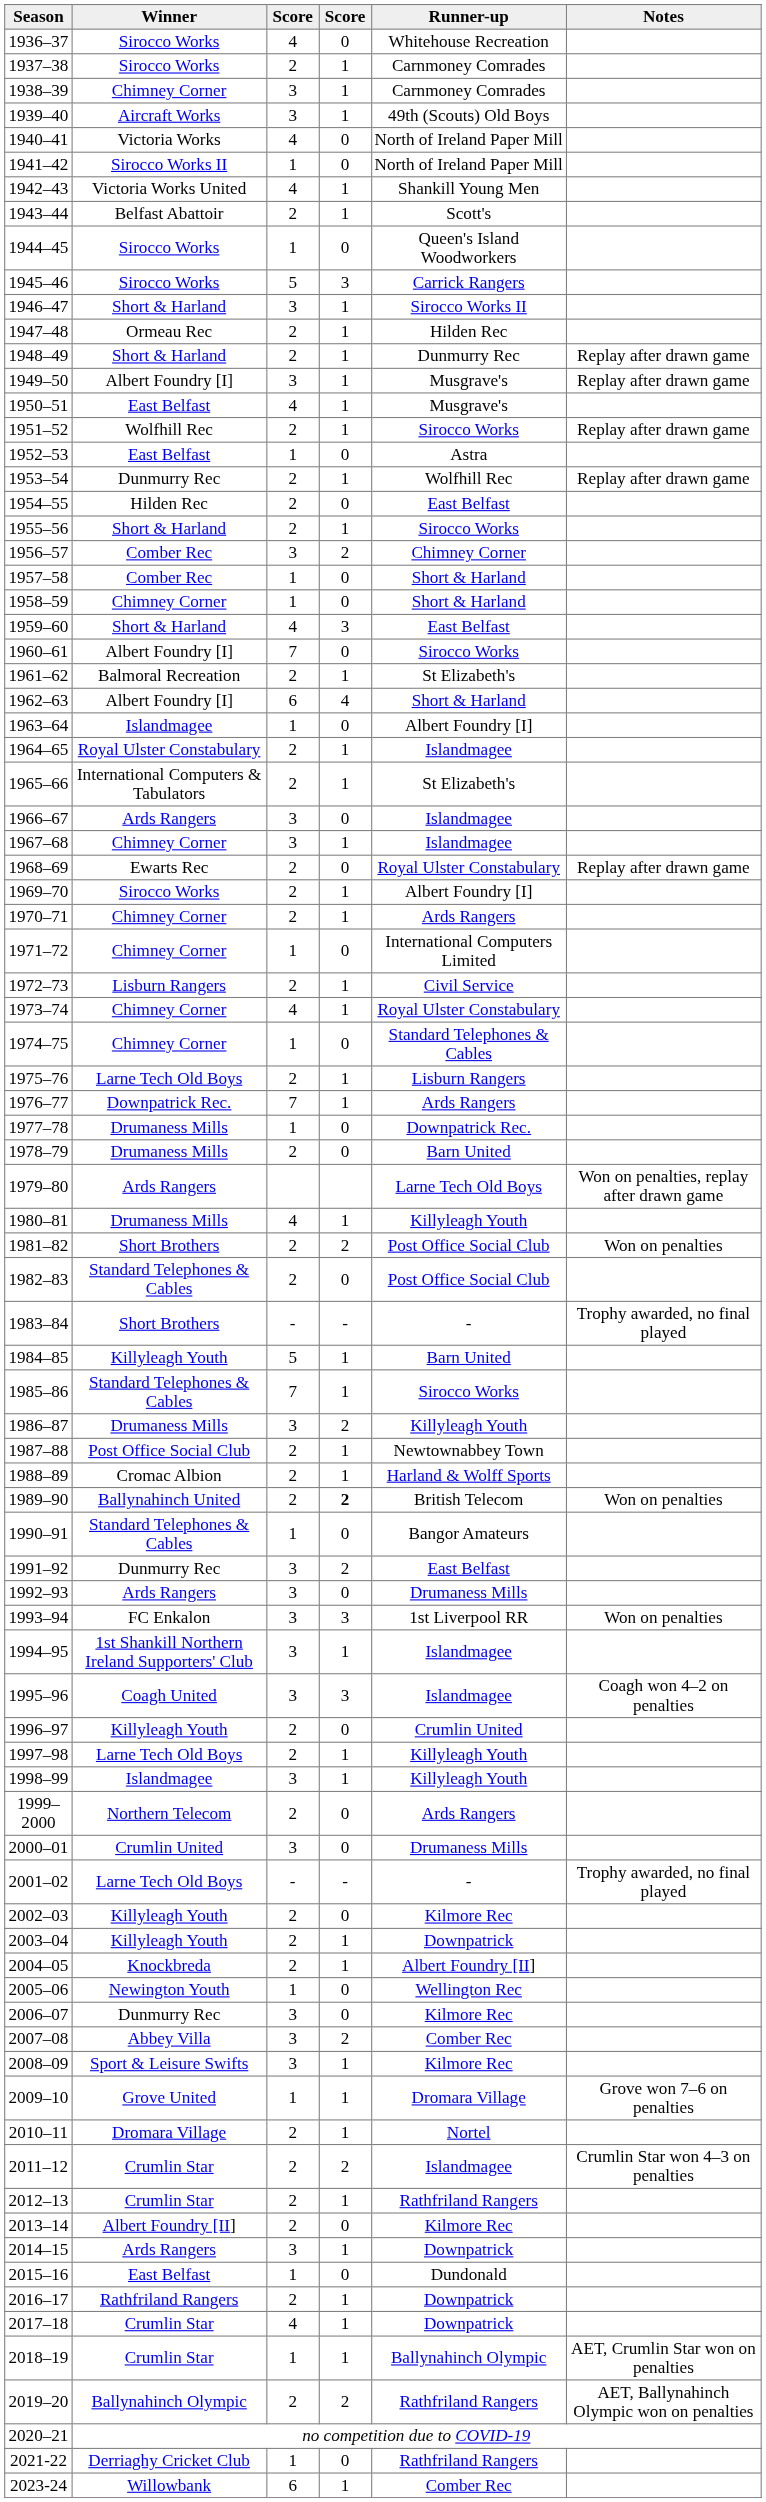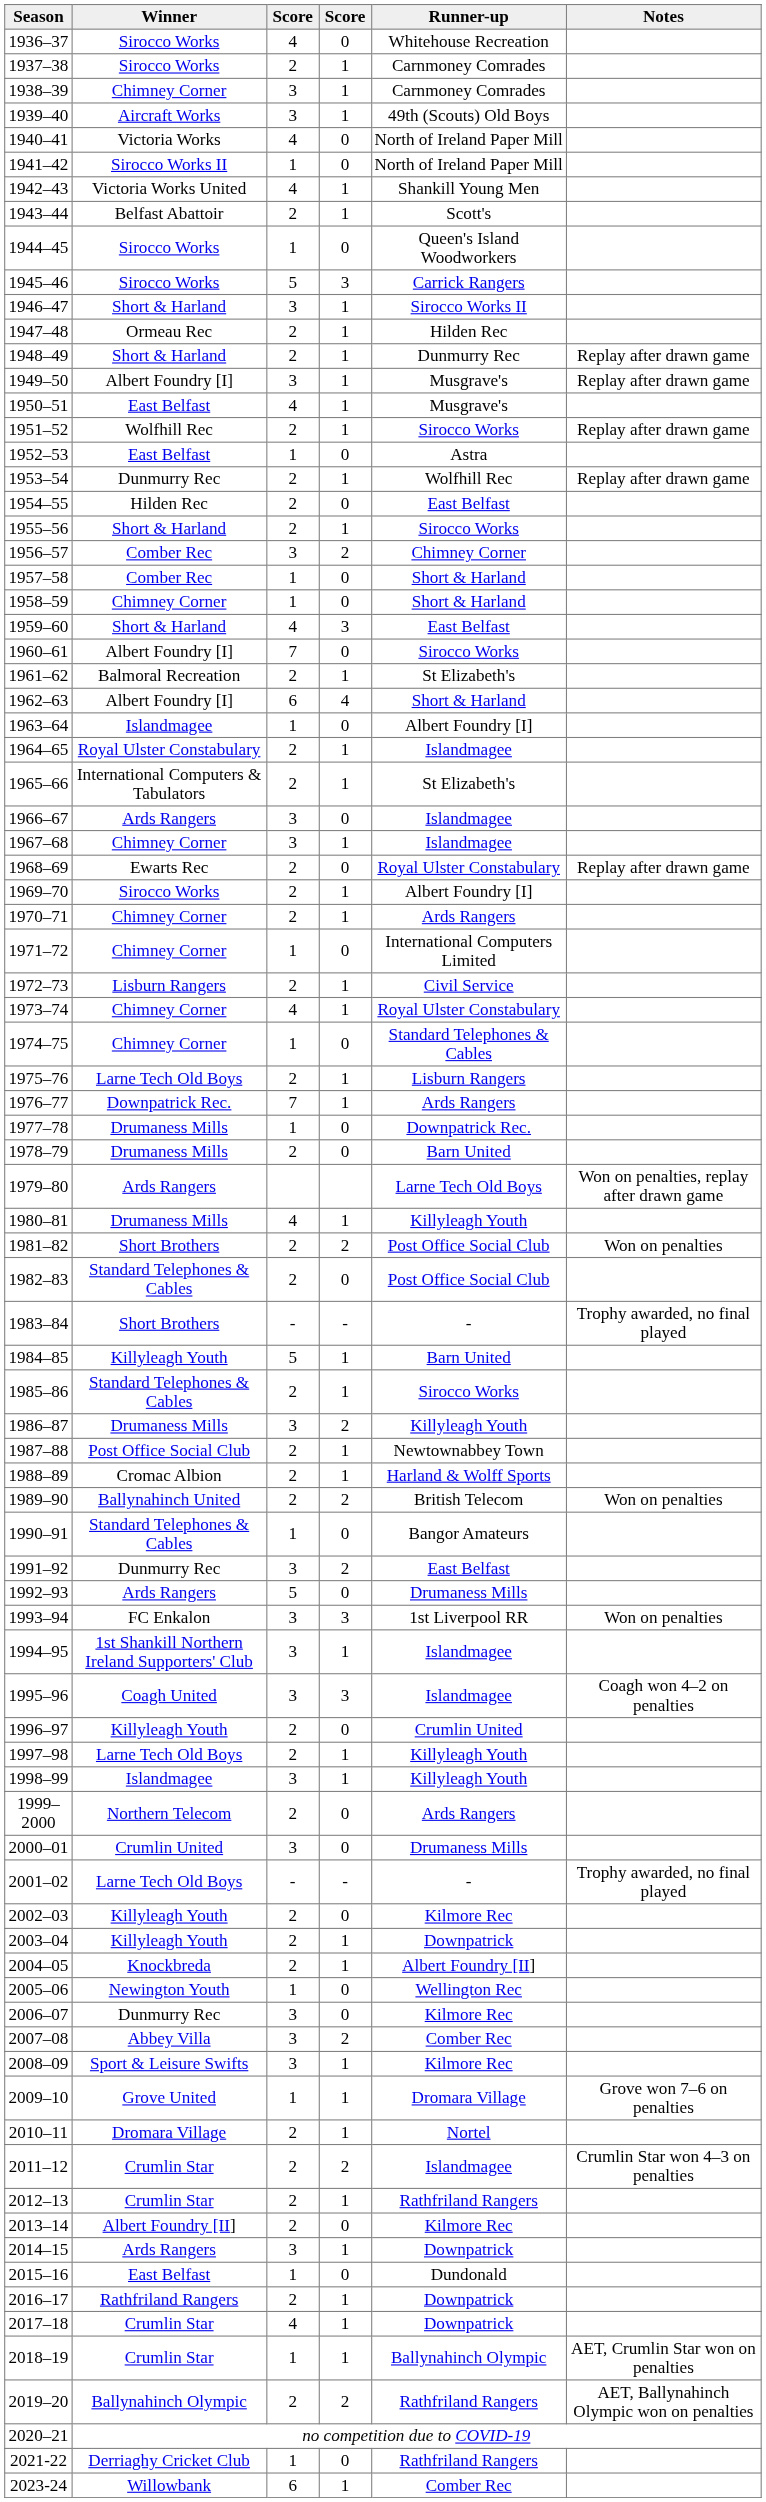1985–86 | column 3: 7 -> 2
1989–90 | column 4: bold -> normal
1992–93 | column 3: 3 -> 5
